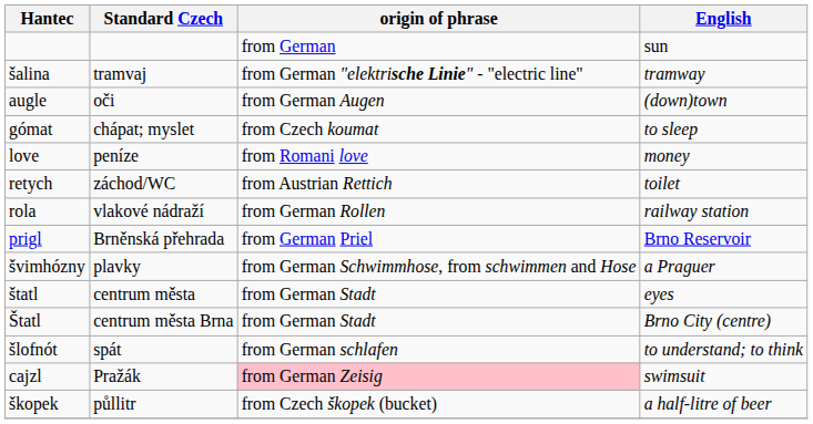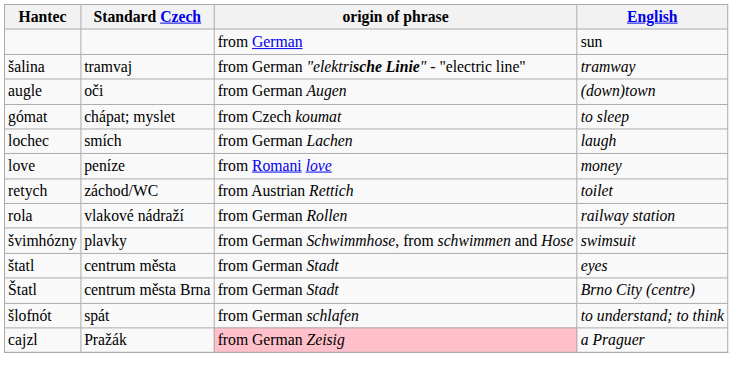+ row: lochec | smích | from German Lachen | laugh
- row: prigl | Brněnská přehrada | from German Priel | Brno Reservoir
švimhózny | English: a Praguer -> swimsuit
cajzl | English: swimsuit -> a Praguer
- row: škopek | půllitr | from Czech škopek (bucket) | a half-litre of beer
